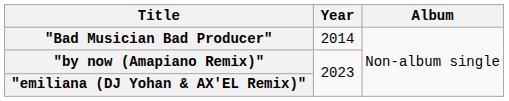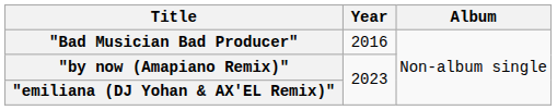"Bad Musician Bad Producer" | Year: 2014 -> 2016
